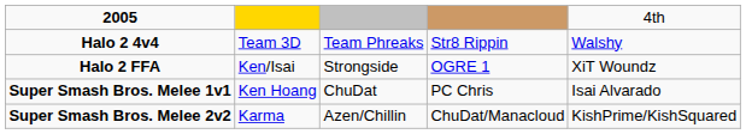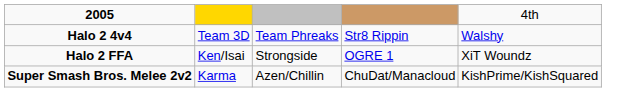- row: Super Smash Bros. Melee 1v1 | Ken Hoang | ChuDat | PC Chris | Isai Alvarado
